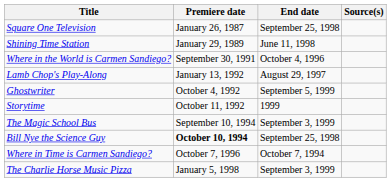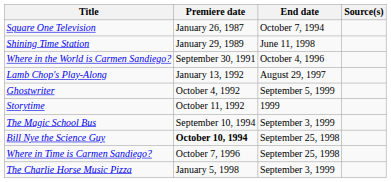Square One Television | End date: September 25, 1998 -> October 7, 1994
Where in Time is Carmen Sandiego? | End date: October 7, 1994 -> September 25, 1998
